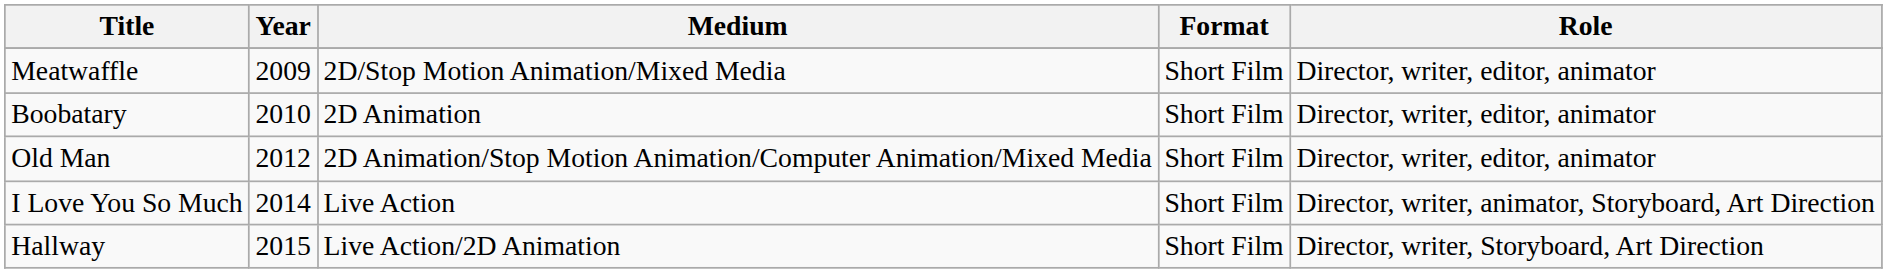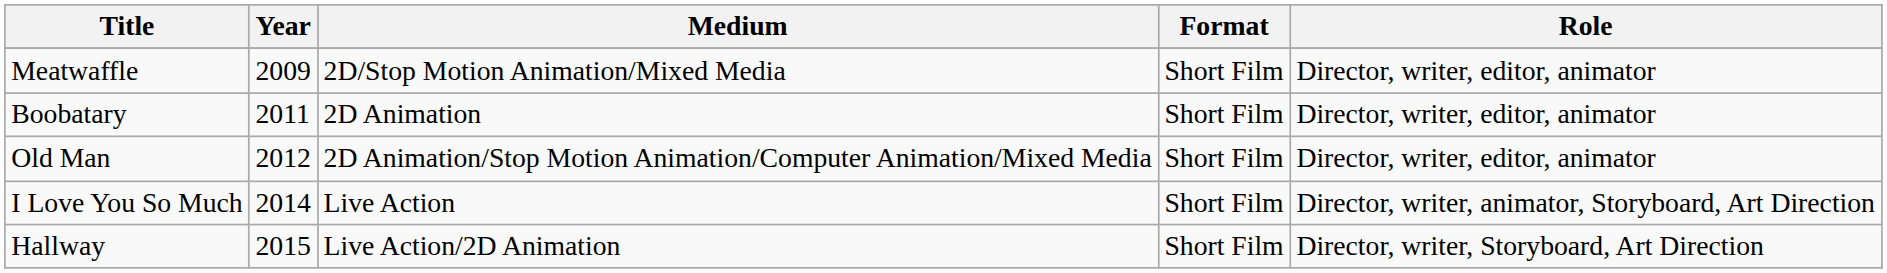Boobatary | Year: 2010 -> 2011
